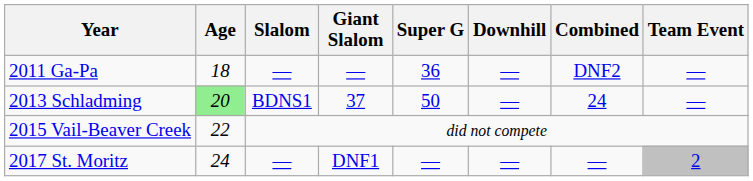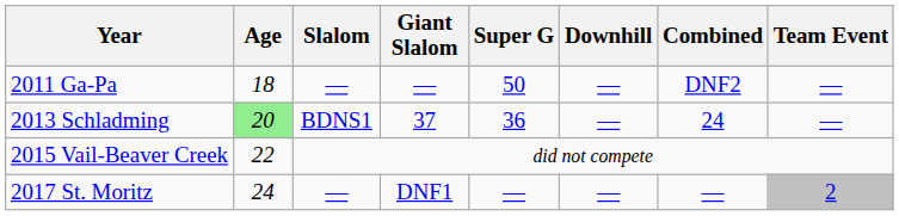2011 Ga-Pa | Super G: 36 -> 50
2013 Schladming | Super G: 50 -> 36
